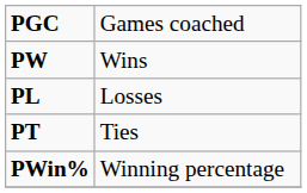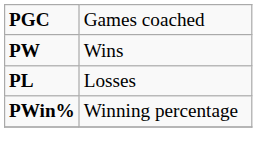- row: PT | Ties
